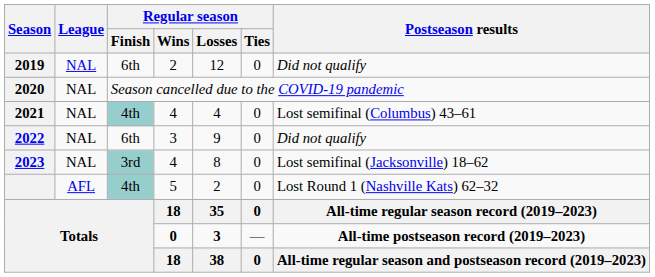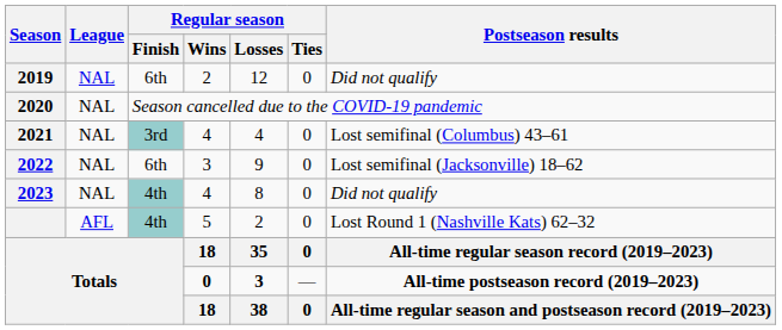2021 | Regular season / Finish: 4th -> 3rd
2022 | Postseason results: Did not qualify -> Lost semifinal (Jacksonville) 18–62
2023 | Regular season / Finish: 3rd -> 4th
2023 | Postseason results: Lost semifinal (Jacksonville) 18–62 -> Did not qualify
